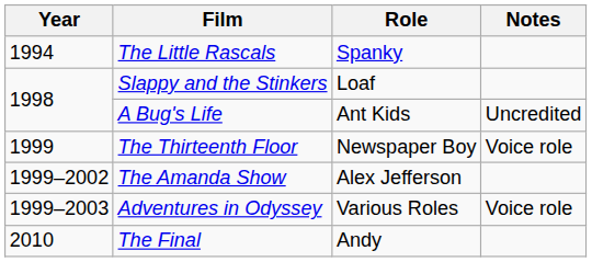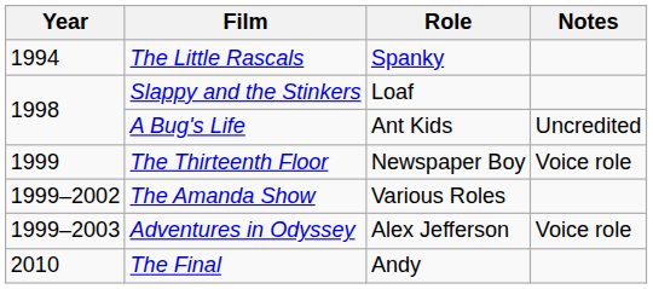The Amanda Show | Role: Alex Jefferson -> Various Roles
Adventures in Odyssey | Role: Various Roles -> Alex Jefferson
